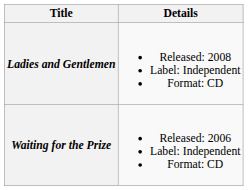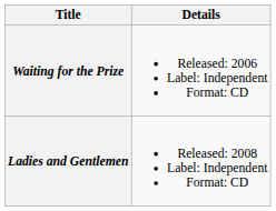rows swapped: Waiting for the Prize <-> Ladies and Gentlemen
